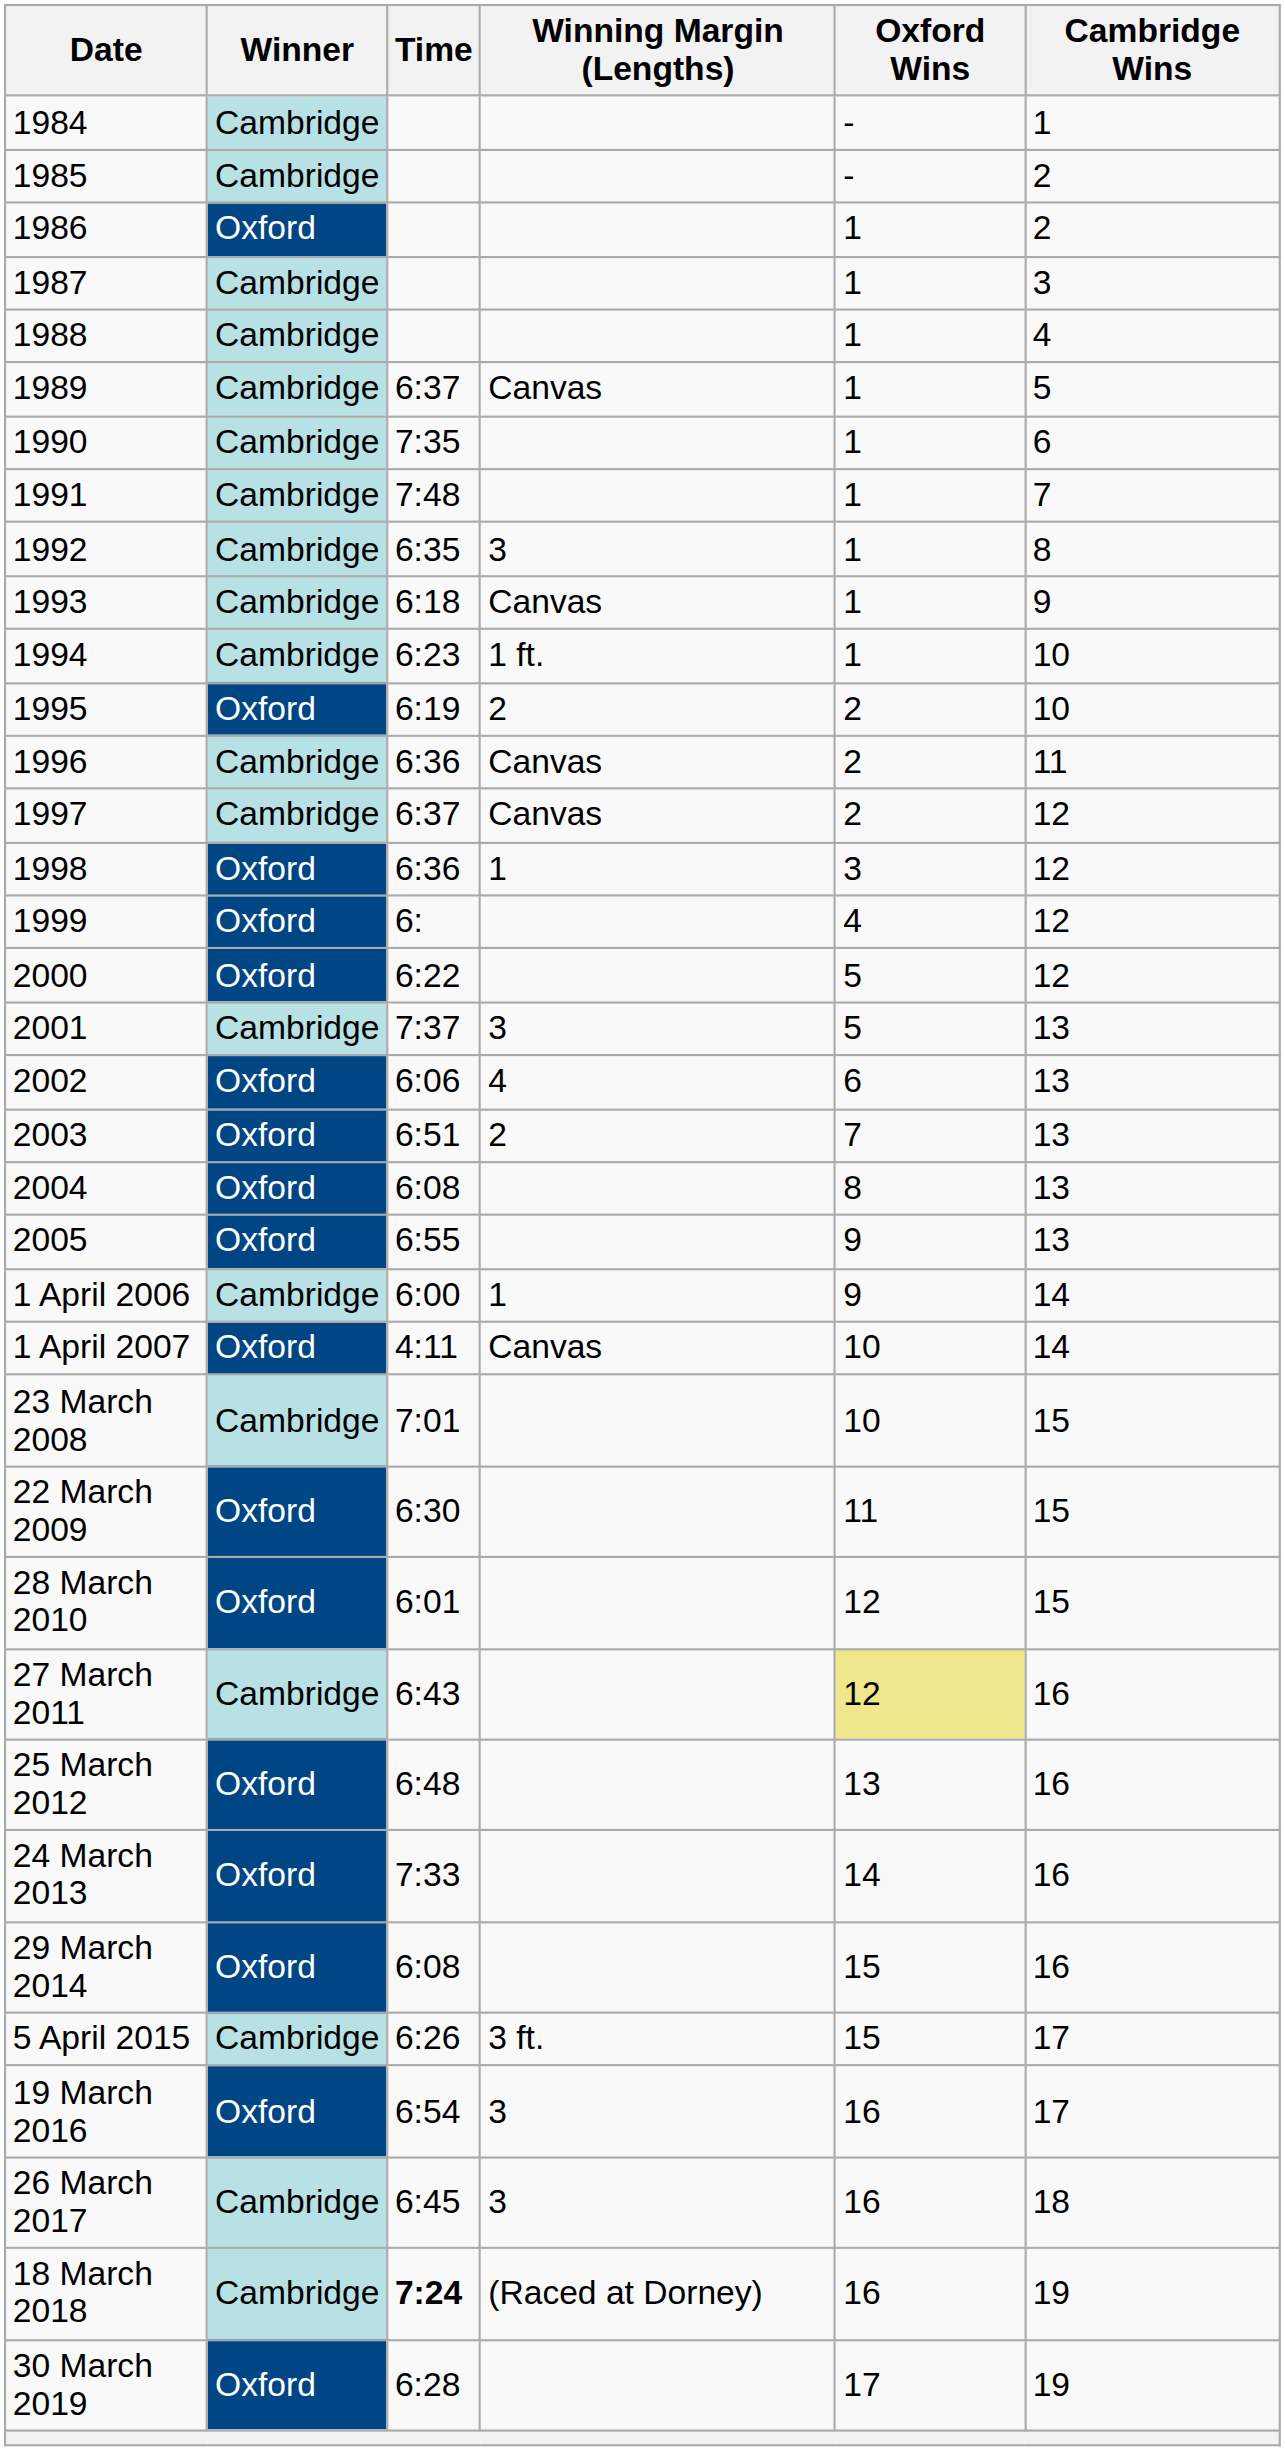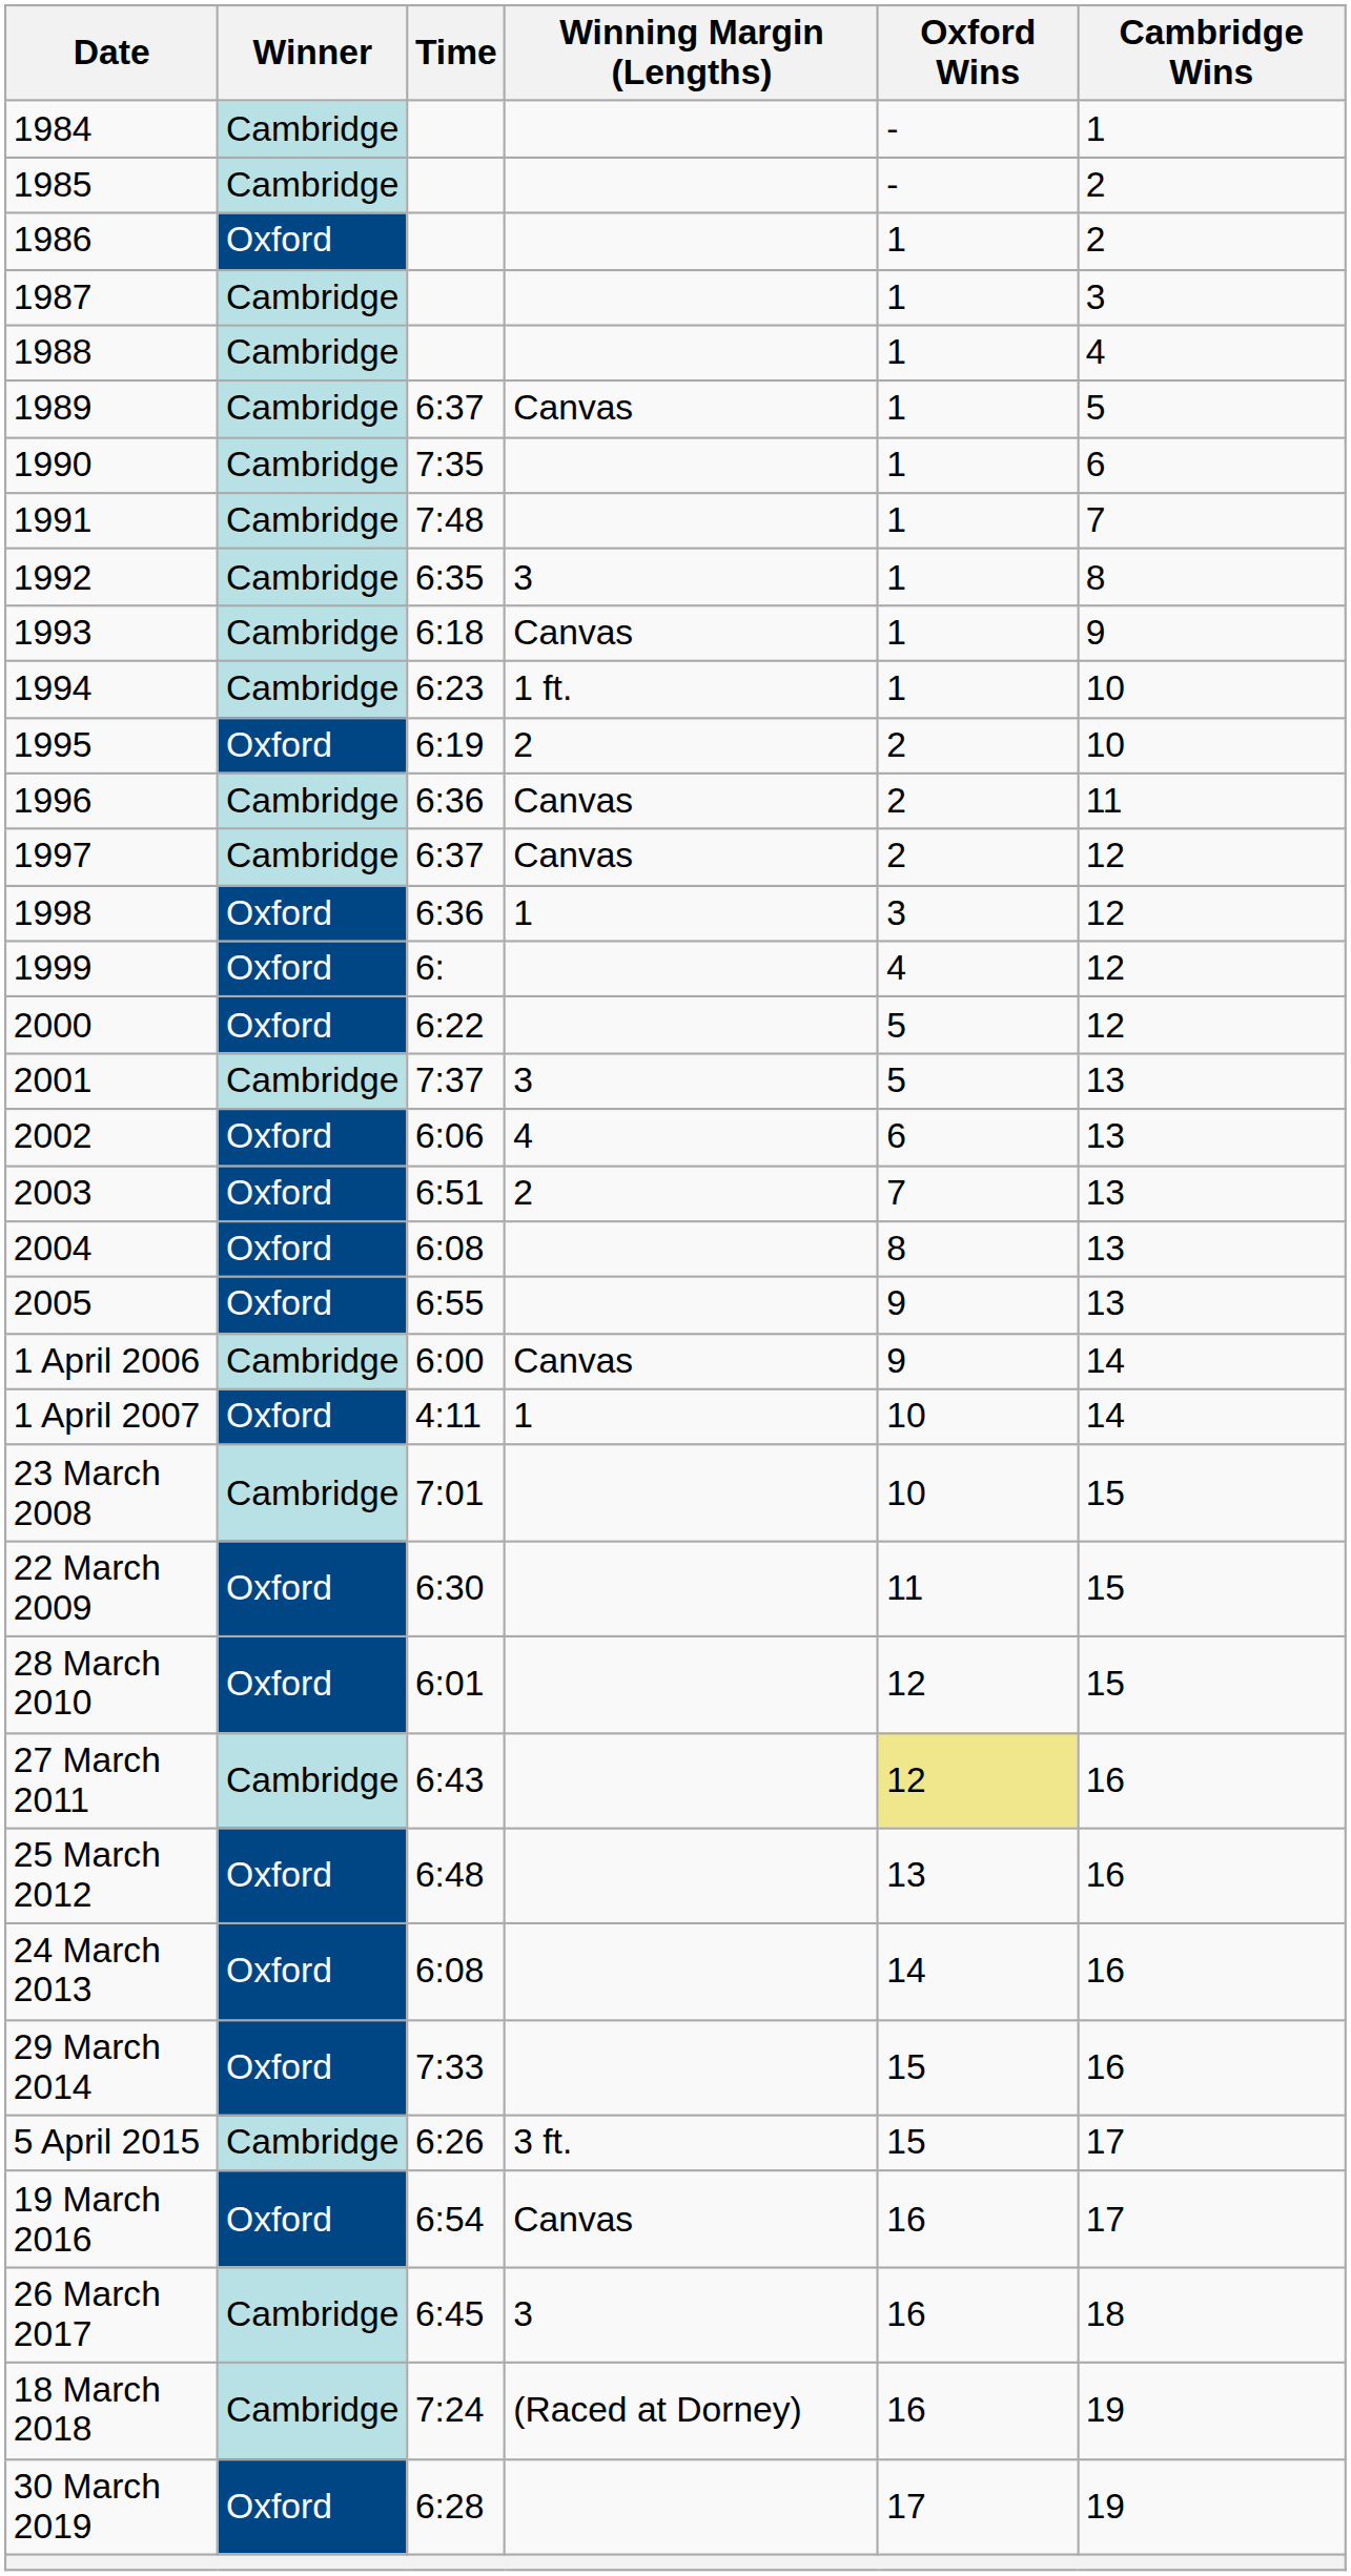1 April 2006 | Winning Margin (Lengths): 1 -> Canvas
1 April 2007 | Winning Margin (Lengths): Canvas -> 1
24 March 2013 | Time: 7:33 -> 6:08
29 March 2014 | Time: 6:08 -> 7:33
19 March 2016 | Winning Margin (Lengths): 3 -> Canvas
18 March 2018 | Time: bold -> normal
